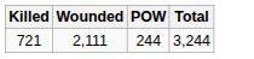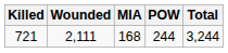+ column: MIA | 168
